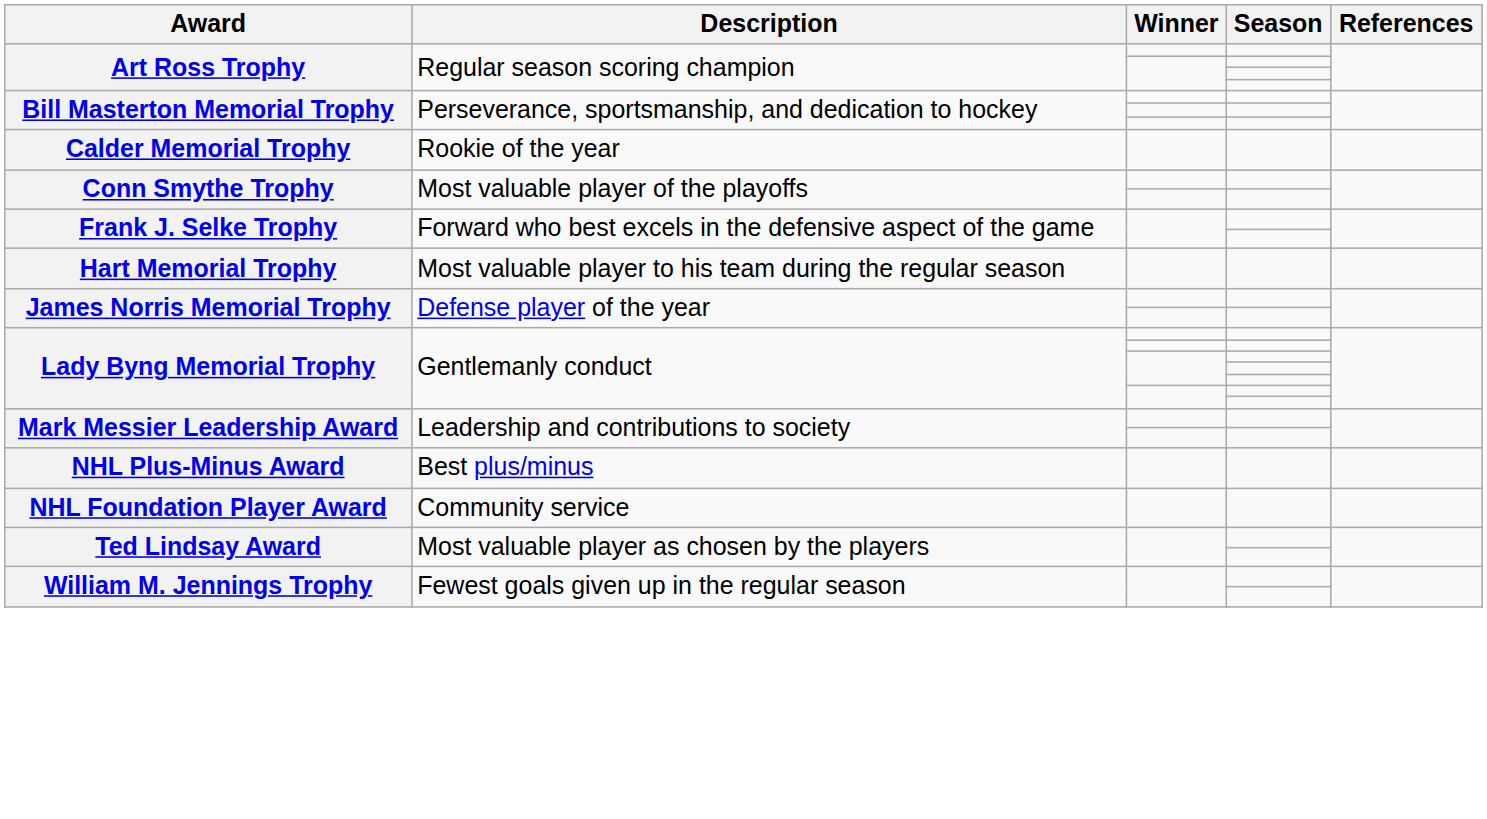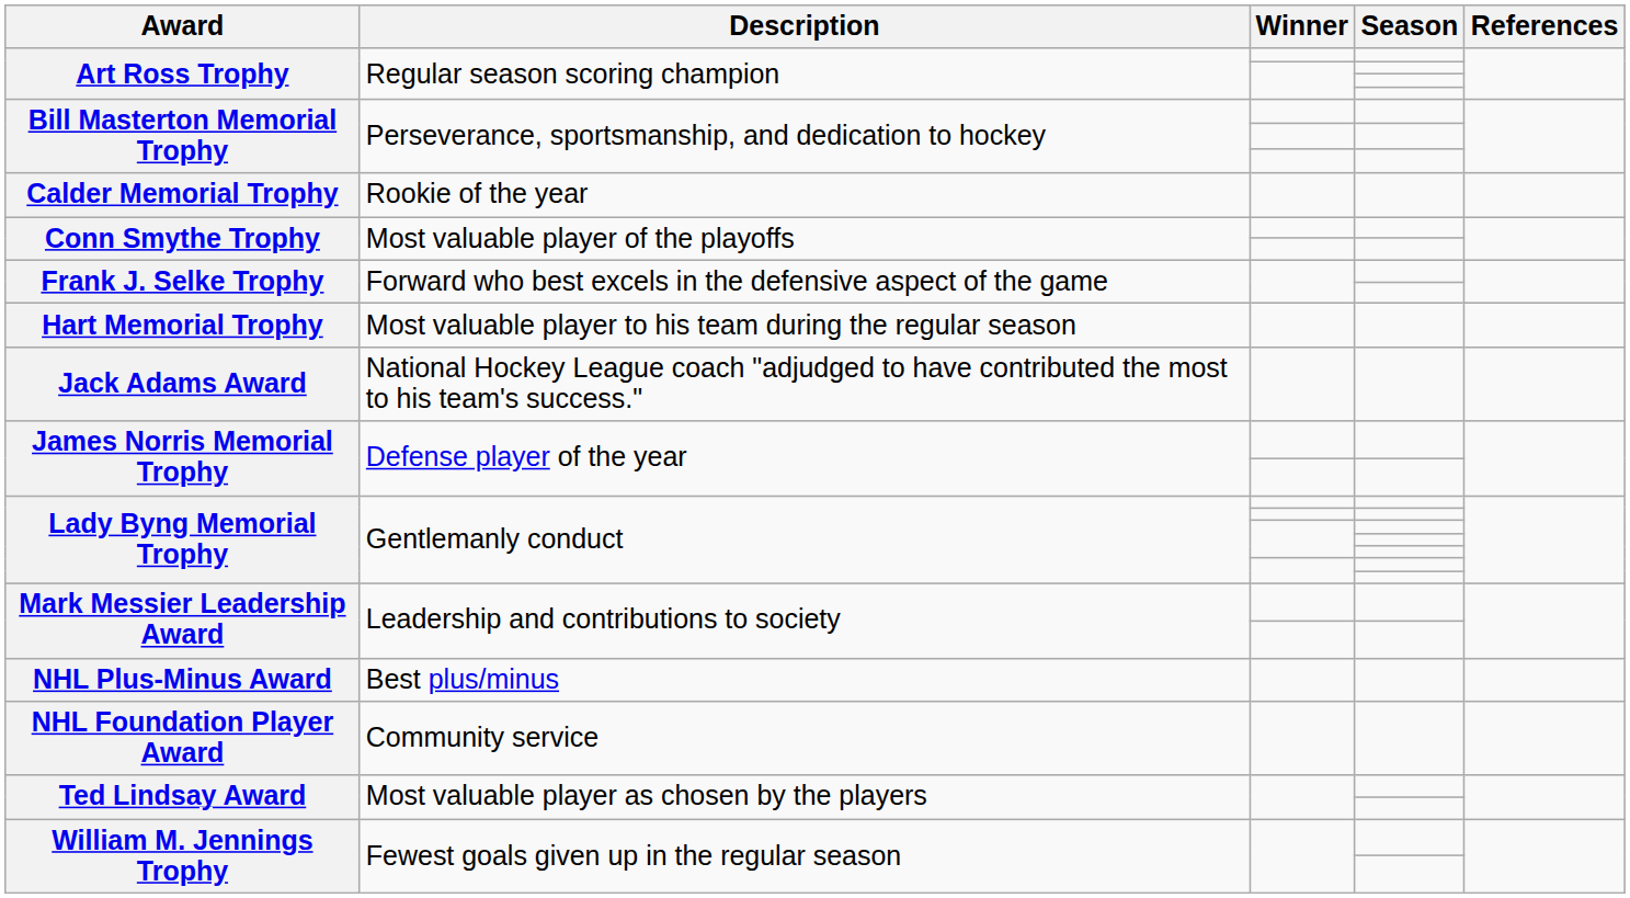+ row: Jack Adams Award | National Hockey League coach "adjudged to have contributed the most to his team's success."
